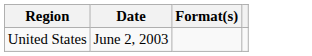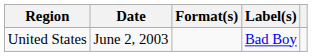+ column: Label(s) | Bad Boy
